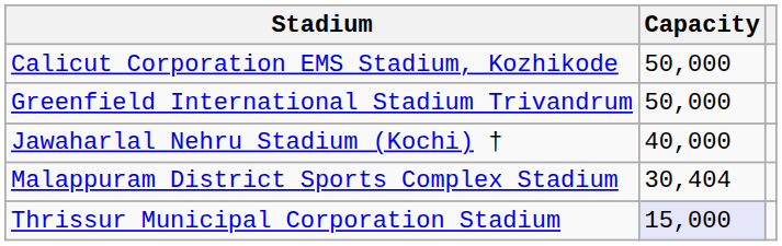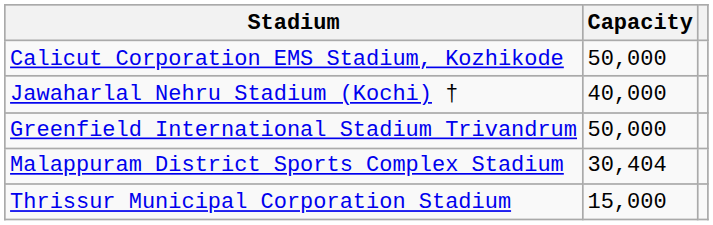rows swapped: Jawaharlal Nehru Stadium (Kochi) † <-> Greenfield International Stadium Trivandrum
Thrissur Municipal Corporation Stadium | Capacity: lavender background -> no background
